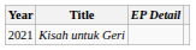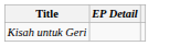- column: Year | 2021
